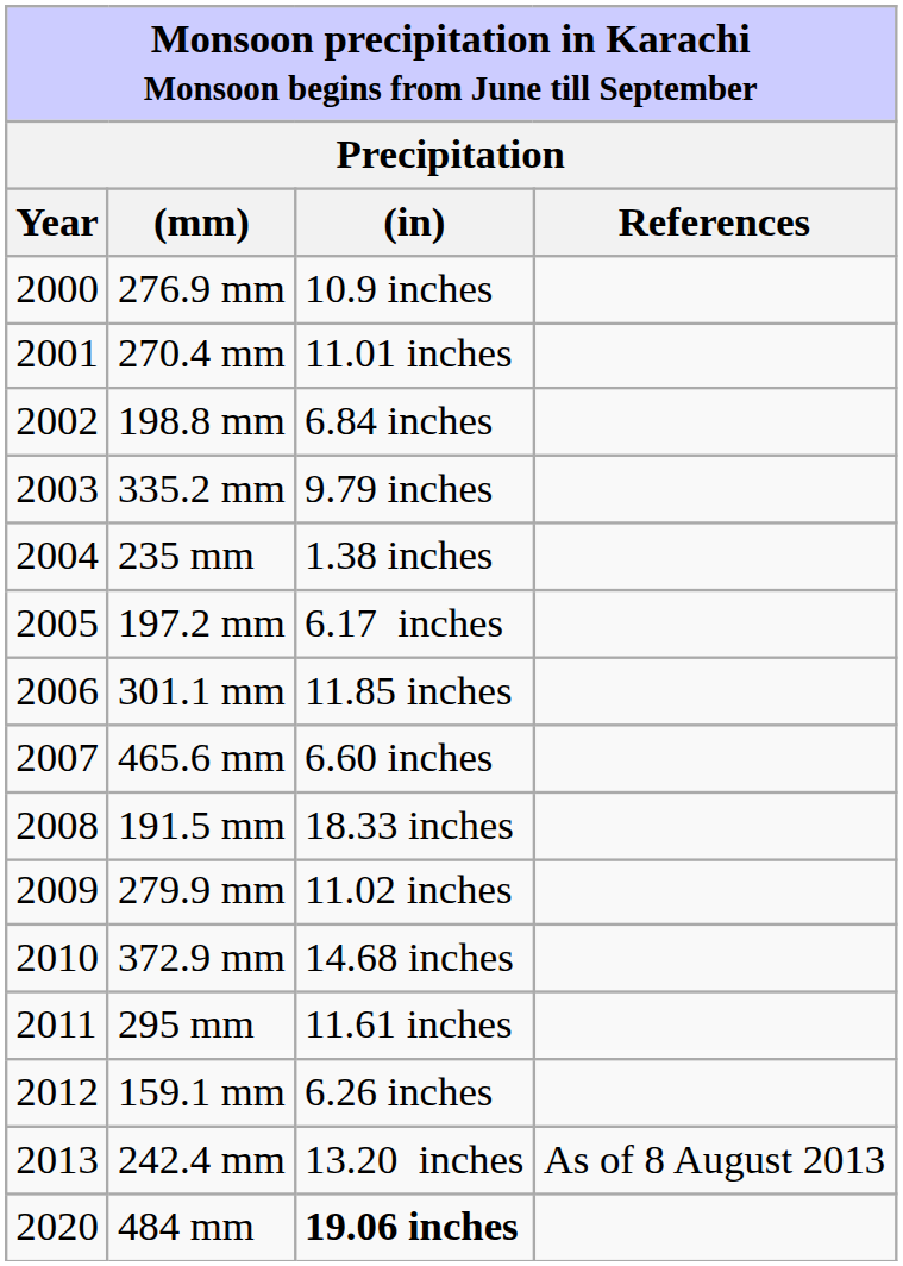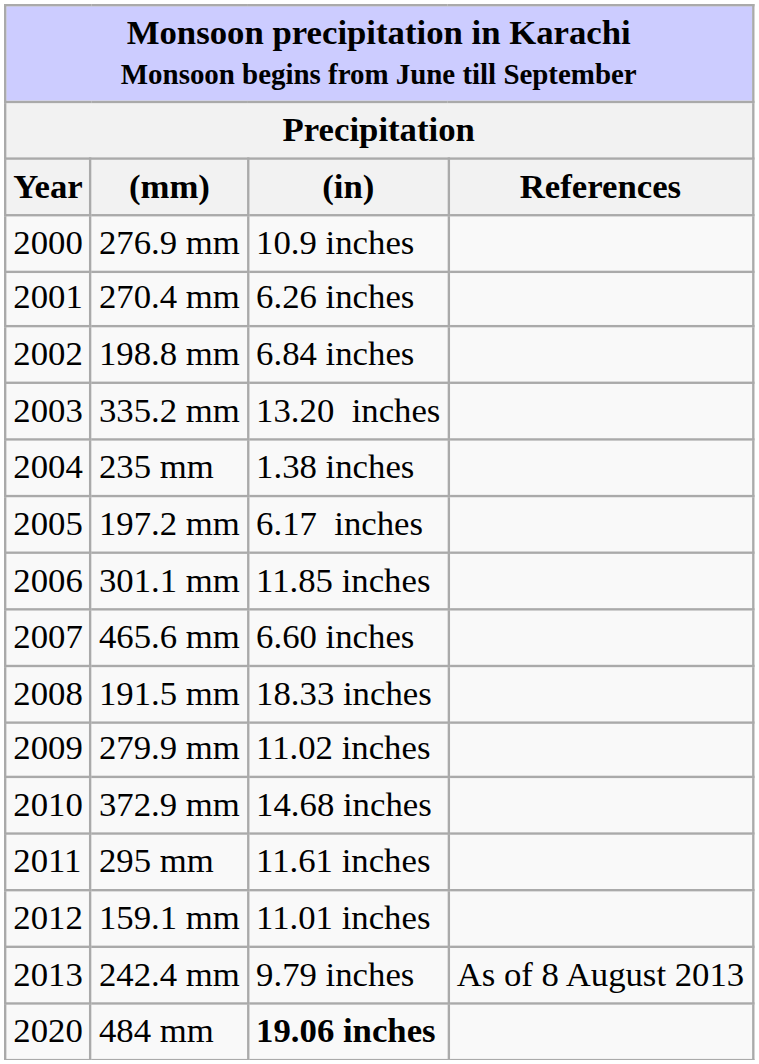270.4 mm | (in): 11.01 inches -> 6.26 inches
335.2 mm | (in): 9.79 inches -> 13.20 inches
159.1 mm | (in): 6.26 inches -> 11.01 inches
242.4 mm | (in): 13.20 inches -> 9.79 inches
